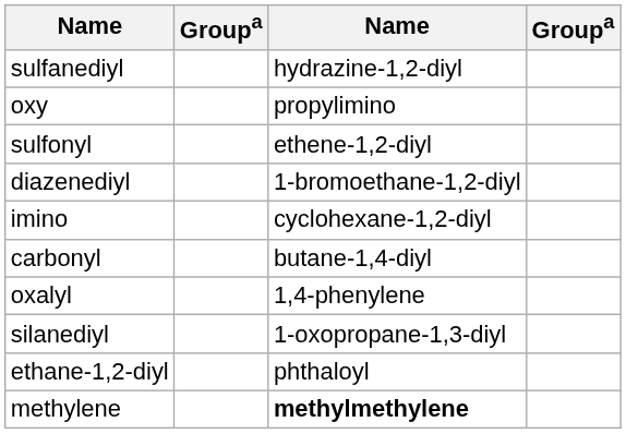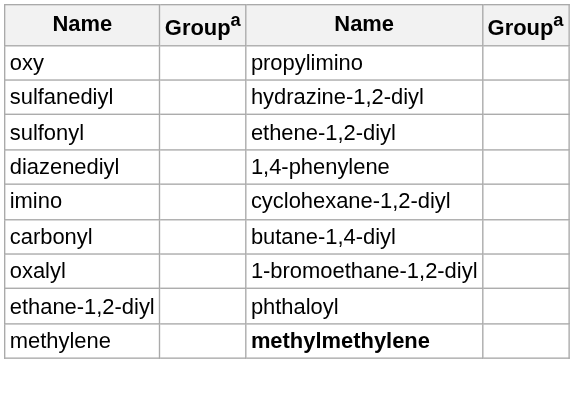rows swapped: oxy <-> sulfanediyl
diazenediyl | column 3: 1-bromoethane-1,2-diyl -> 1,4-phenylene
oxalyl | column 3: 1,4-phenylene -> 1-bromoethane-1,2-diyl
- row: silanediyl | 1-oxopropane-1,3-diyl
